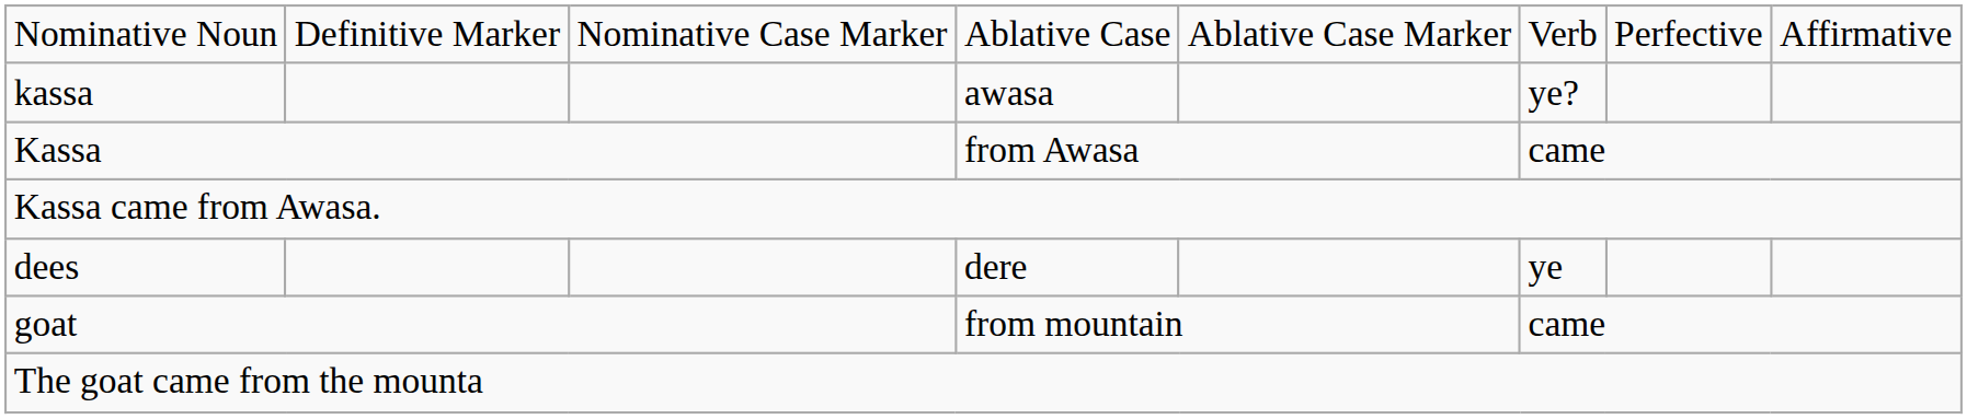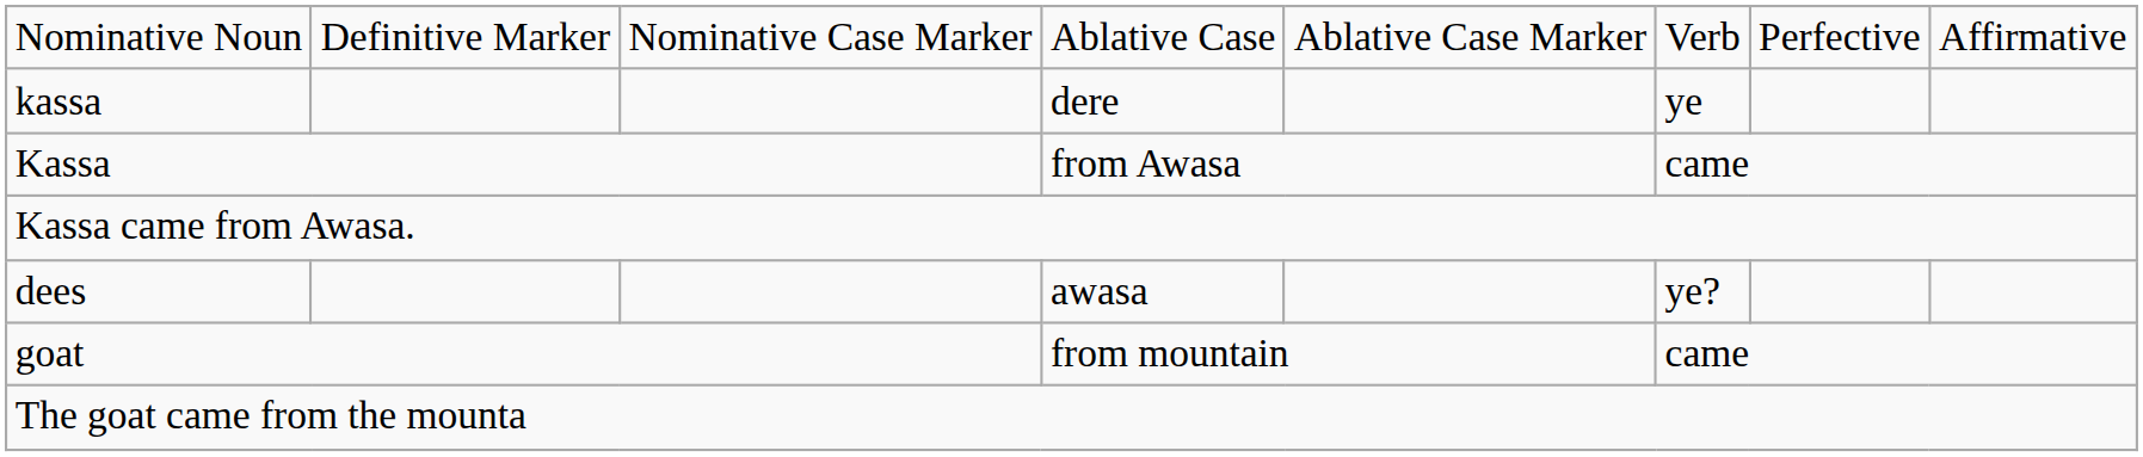kassa | column 4: awasa -> dere
kassa | column 6: ye? -> ye
dees | column 4: dere -> awasa
dees | column 6: ye -> ye?
